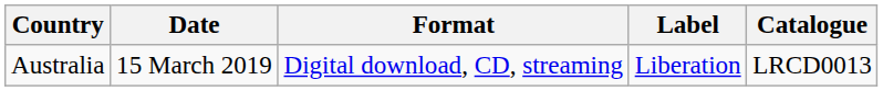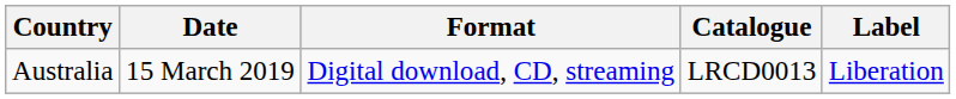columns swapped: Label <-> Catalogue
